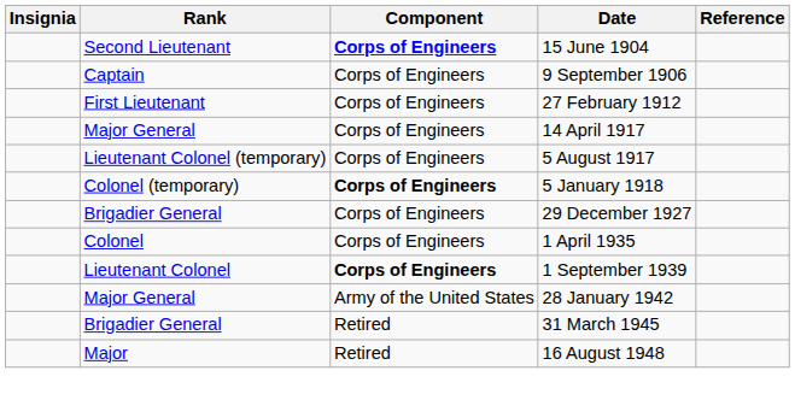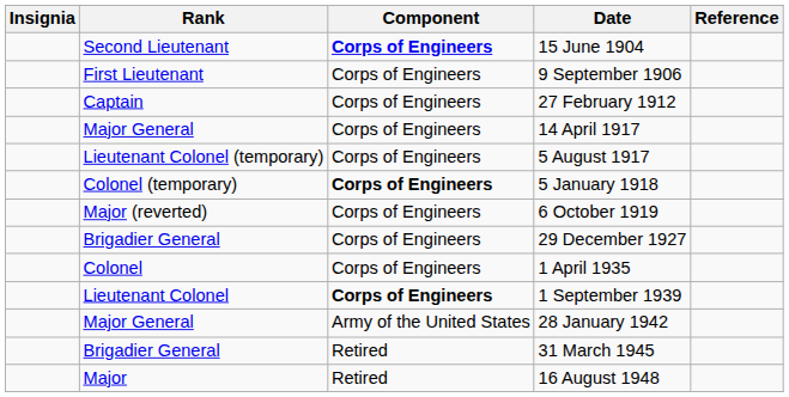9 September 1906 | Rank: Captain -> First Lieutenant
27 February 1912 | Rank: First Lieutenant -> Captain
+ row: Major (reverted) | Corps of Engineers | 6 October 1919
